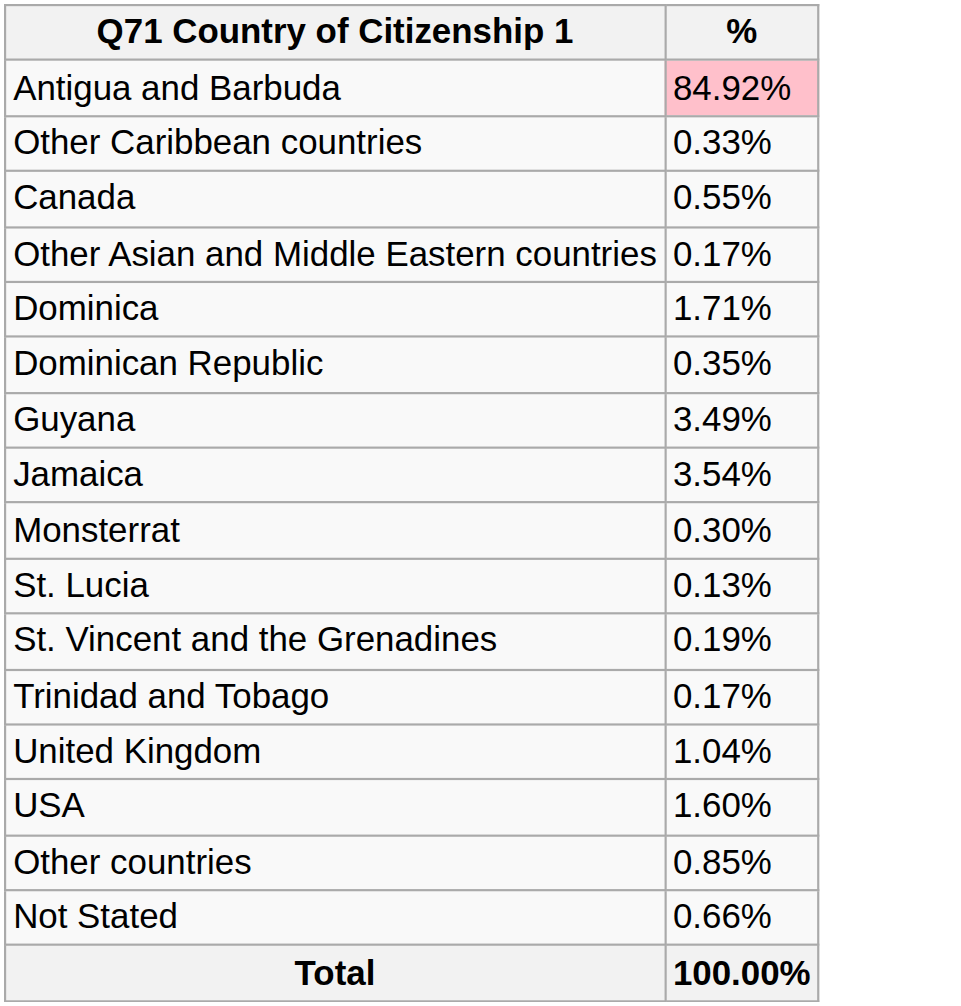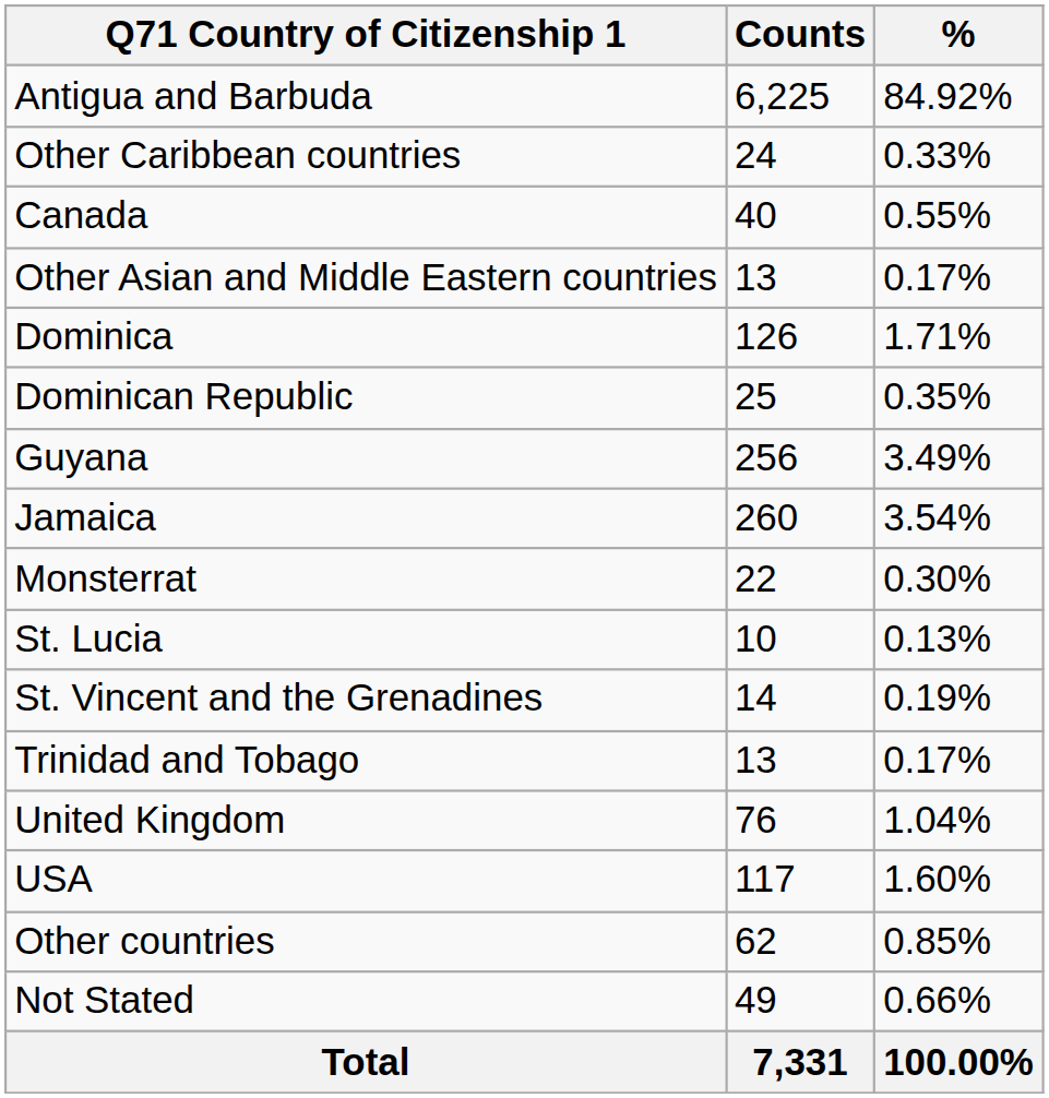+ column: Counts | 6,225 | 24 | 40 | 13 | 126 | 25 | 256 | 260 | 22 | 10 | 14 | 13 | 76 | 117 | 62 | 49 | 7,331
Antigua and Barbuda | %: pink background -> no background
